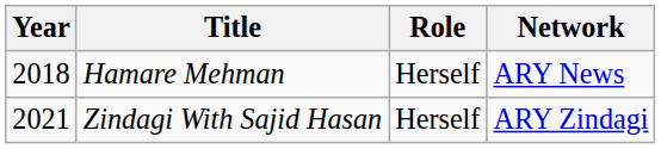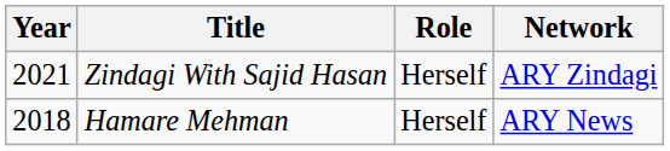rows swapped: Hamare Mehman <-> Zindagi With Sajid Hasan
